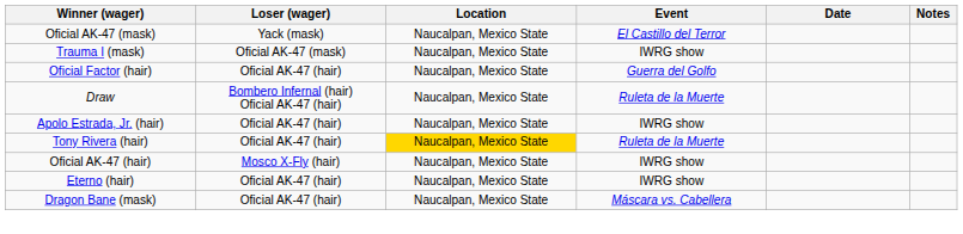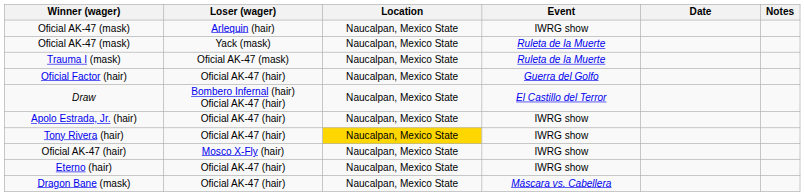+ row: Oficial AK-47 (mask) | Arlequin (hair) | Naucalpan, Mexico State | IWRG show
Oficial AK-47 (mask) / Yack (mask) | Event: El Castillo del Terror -> Ruleta de la Muerte
Trauma I (mask) | Event: IWRG show -> Ruleta de la Muerte
Draw | Event: Ruleta de la Muerte -> El Castillo del Terror
Tony Rivera (hair) | Event: Ruleta de la Muerte -> IWRG show
